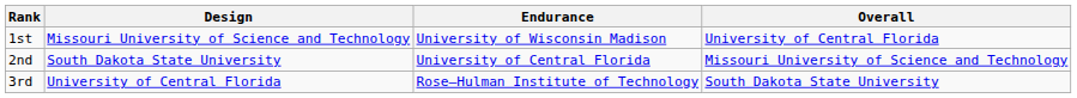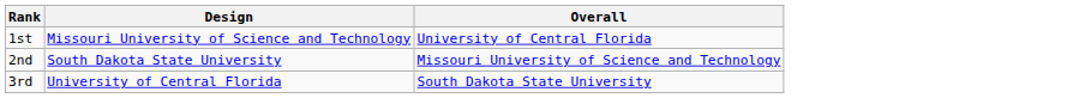- column: Endurance | University of Wisconsin Madison | University of Central Florida | Rose–Hulman Institute of Technology
